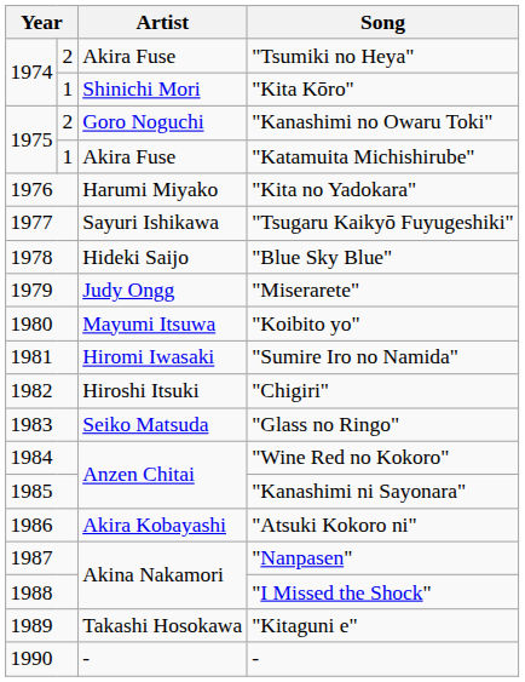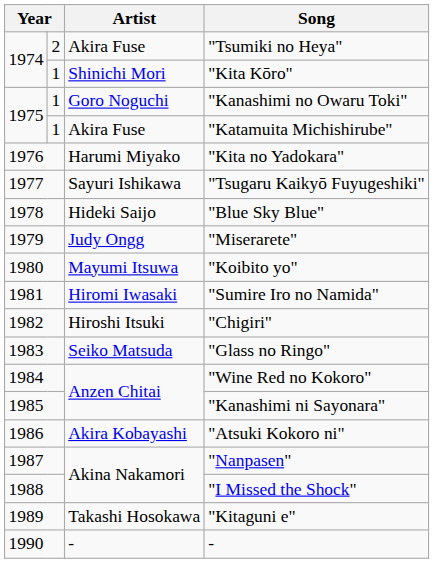"Kanashimi no Owaru Toki" | column 2: 2 -> 1
